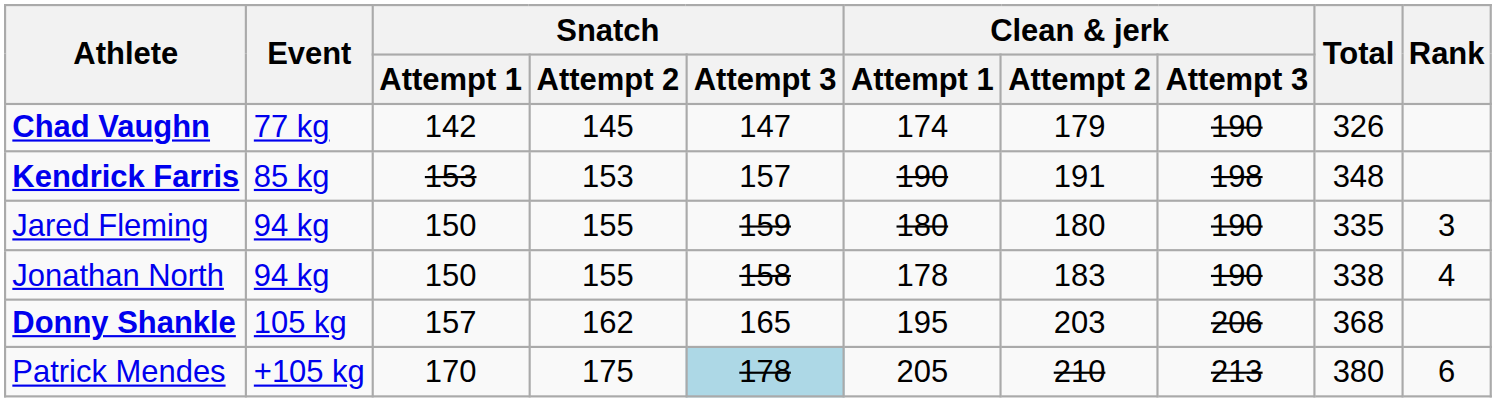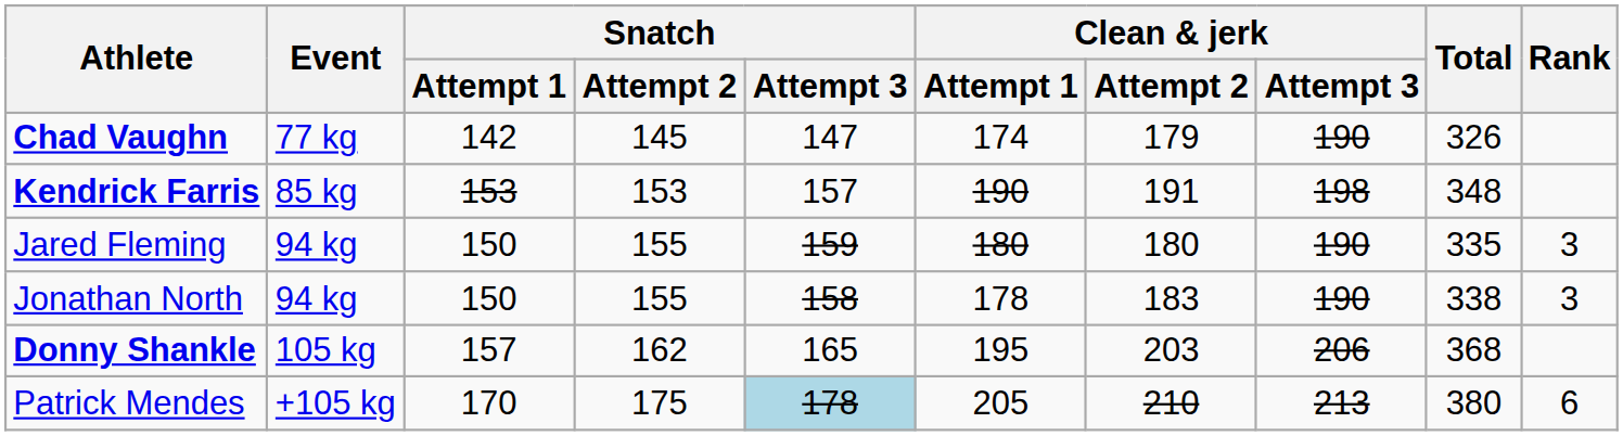Jonathan North | Rank: 4 -> 3
